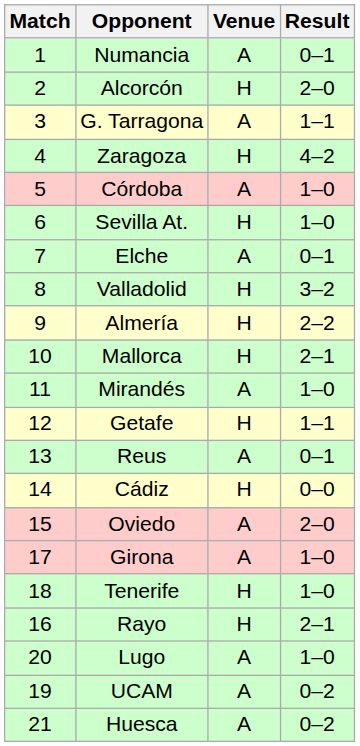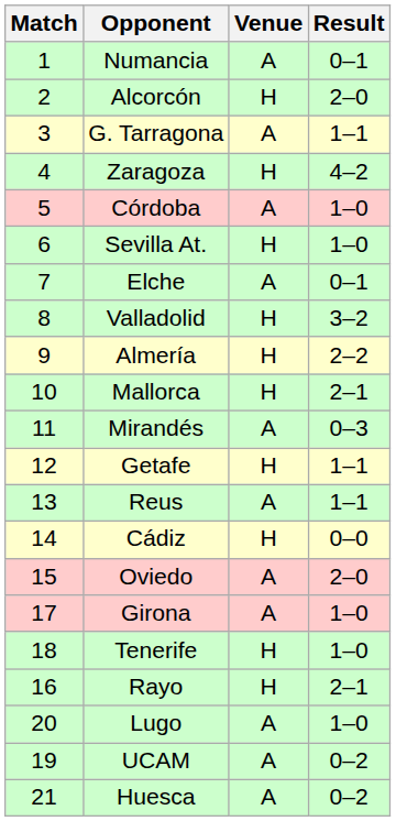Mirandés | Result: 1–0 -> 0–3
Reus | Result: 0–1 -> 1–1
